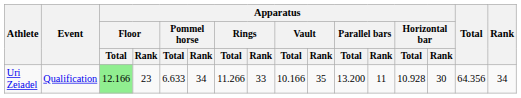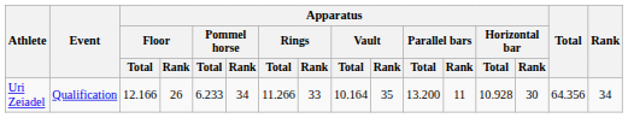Uri Zeiadel | Apparatus / Floor / Total: lightgreen background -> no background
Uri Zeiadel | Apparatus / Floor / Rank: 23 -> 26
Uri Zeiadel | Apparatus / Pommel horse / Total: 6.633 -> 6.233
Uri Zeiadel | Apparatus / Vault / Total: 10.166 -> 10.164
